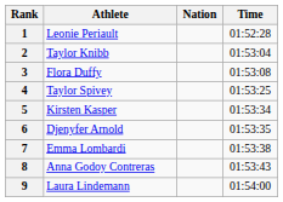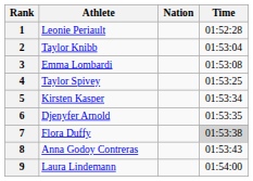3 | Athlete: Flora Duffy -> Emma Lombardi
7 | Athlete: Emma Lombardi -> Flora Duffy
7 | Time: no background -> lightgrey background
